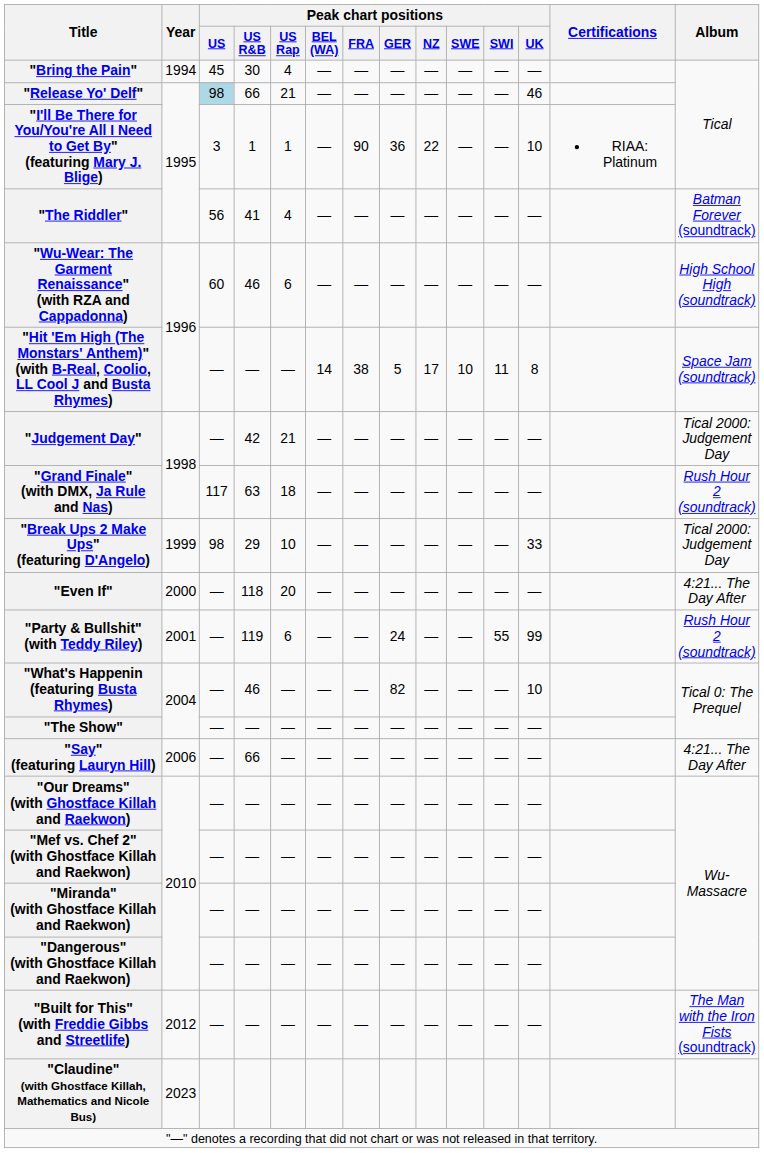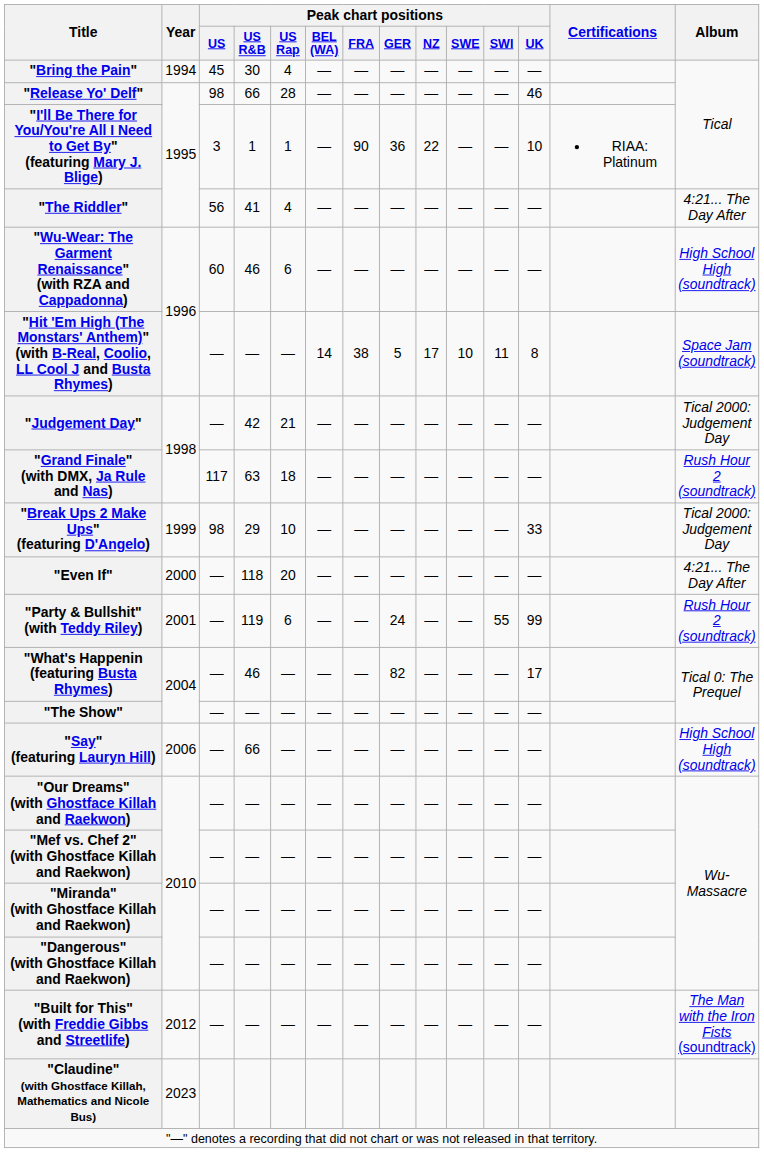"Release Yo' Delf" | Peak chart positions / US: lightblue background -> no background
"Release Yo' Delf" | Peak chart positions / US Rap: 21 -> 28
"The Riddler" | Album: Batman Forever (soundtrack) -> 4:21... The Day After
"What's Happenin (featuring Busta Rhymes) | Peak chart positions / UK: 10 -> 17
"Say" (featuring Lauryn Hill) | Album: 4:21... The Day After -> High School High (soundtrack)
